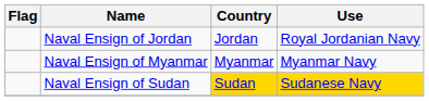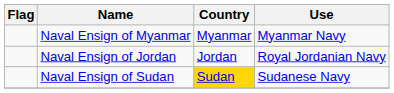rows swapped: Naval Ensign of Jordan <-> Naval Ensign of Myanmar
Naval Ensign of Sudan | Use: gold background -> no background
